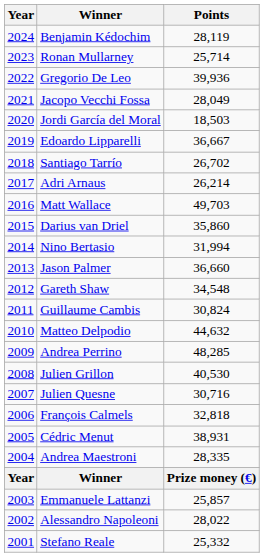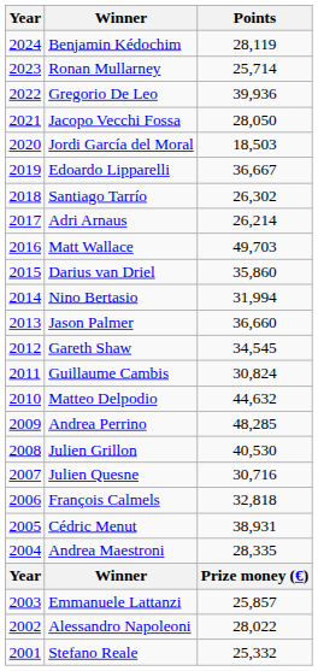Jacopo Vecchi Fossa | Points: 28,049 -> 28,050
Santiago Tarrío | Points: 26,702 -> 26,302
Gareth Shaw | Points: 34,548 -> 34,545
